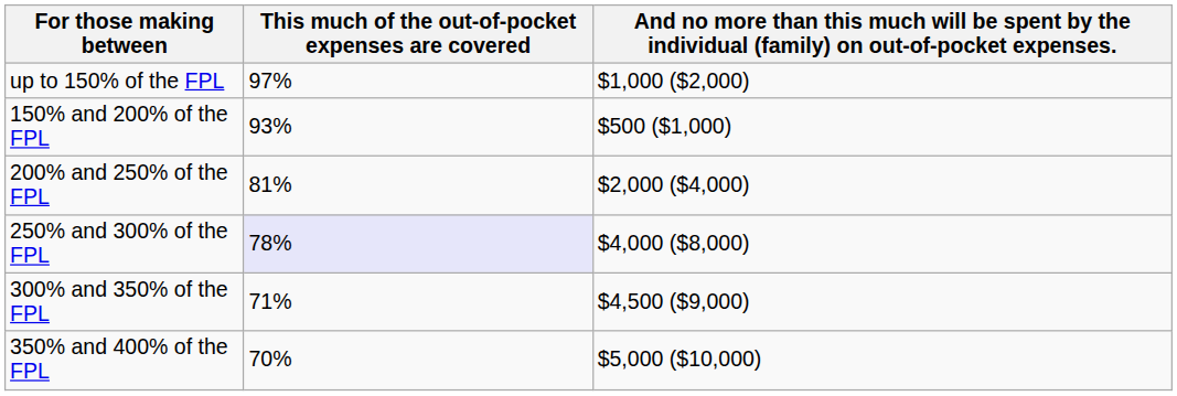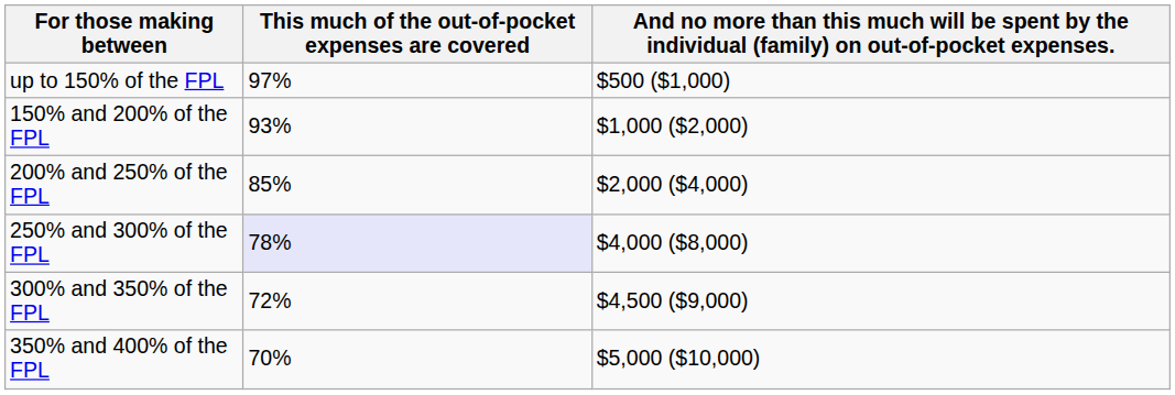up to 150% of the FPL | column 3: $1,000 ($2,000) -> $500 ($1,000)
150% and 200% of the FPL | column 3: $500 ($1,000) -> $1,000 ($2,000)
200% and 250% of the FPL | This much of the out-of-pocket expenses are covered: 81% -> 85%
300% and 350% of the FPL | This much of the out-of-pocket expenses are covered: 71% -> 72%
